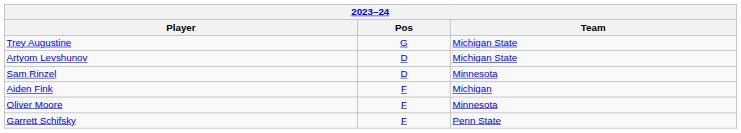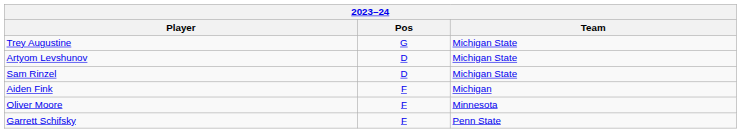Sam Rinzel | Team: Minnesota -> Michigan State
